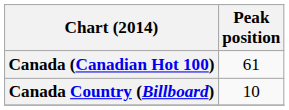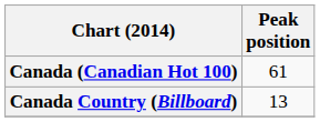Canada Country (Billboard) | Peak position: 10 -> 13
